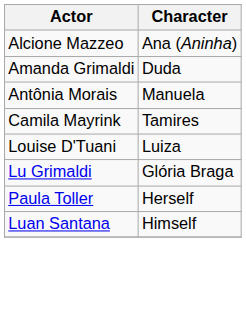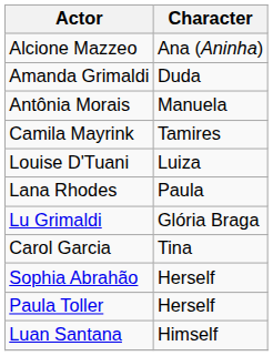+ row: Lana Rhodes | Paula
+ row: Carol Garcia | Tina
+ row: Sophia Abrahão | Herself
